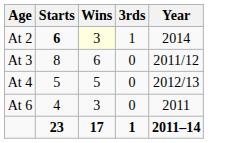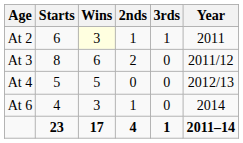+ column: 2nds | 1 | 2 | 0 | 1 | 4
At 2 | Starts: bold -> normal
At 2 | Year: 2014 -> 2011
At 6 | Year: 2011 -> 2014
